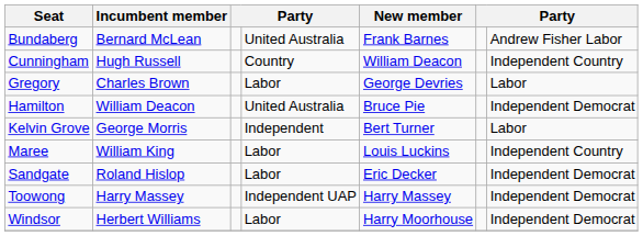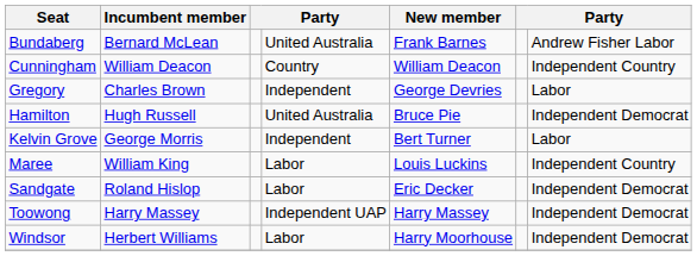Cunningham | Incumbent member: Hugh Russell -> William Deacon
Gregory | column 4: Labor -> Independent
Hamilton | Incumbent member: William Deacon -> Hugh Russell
